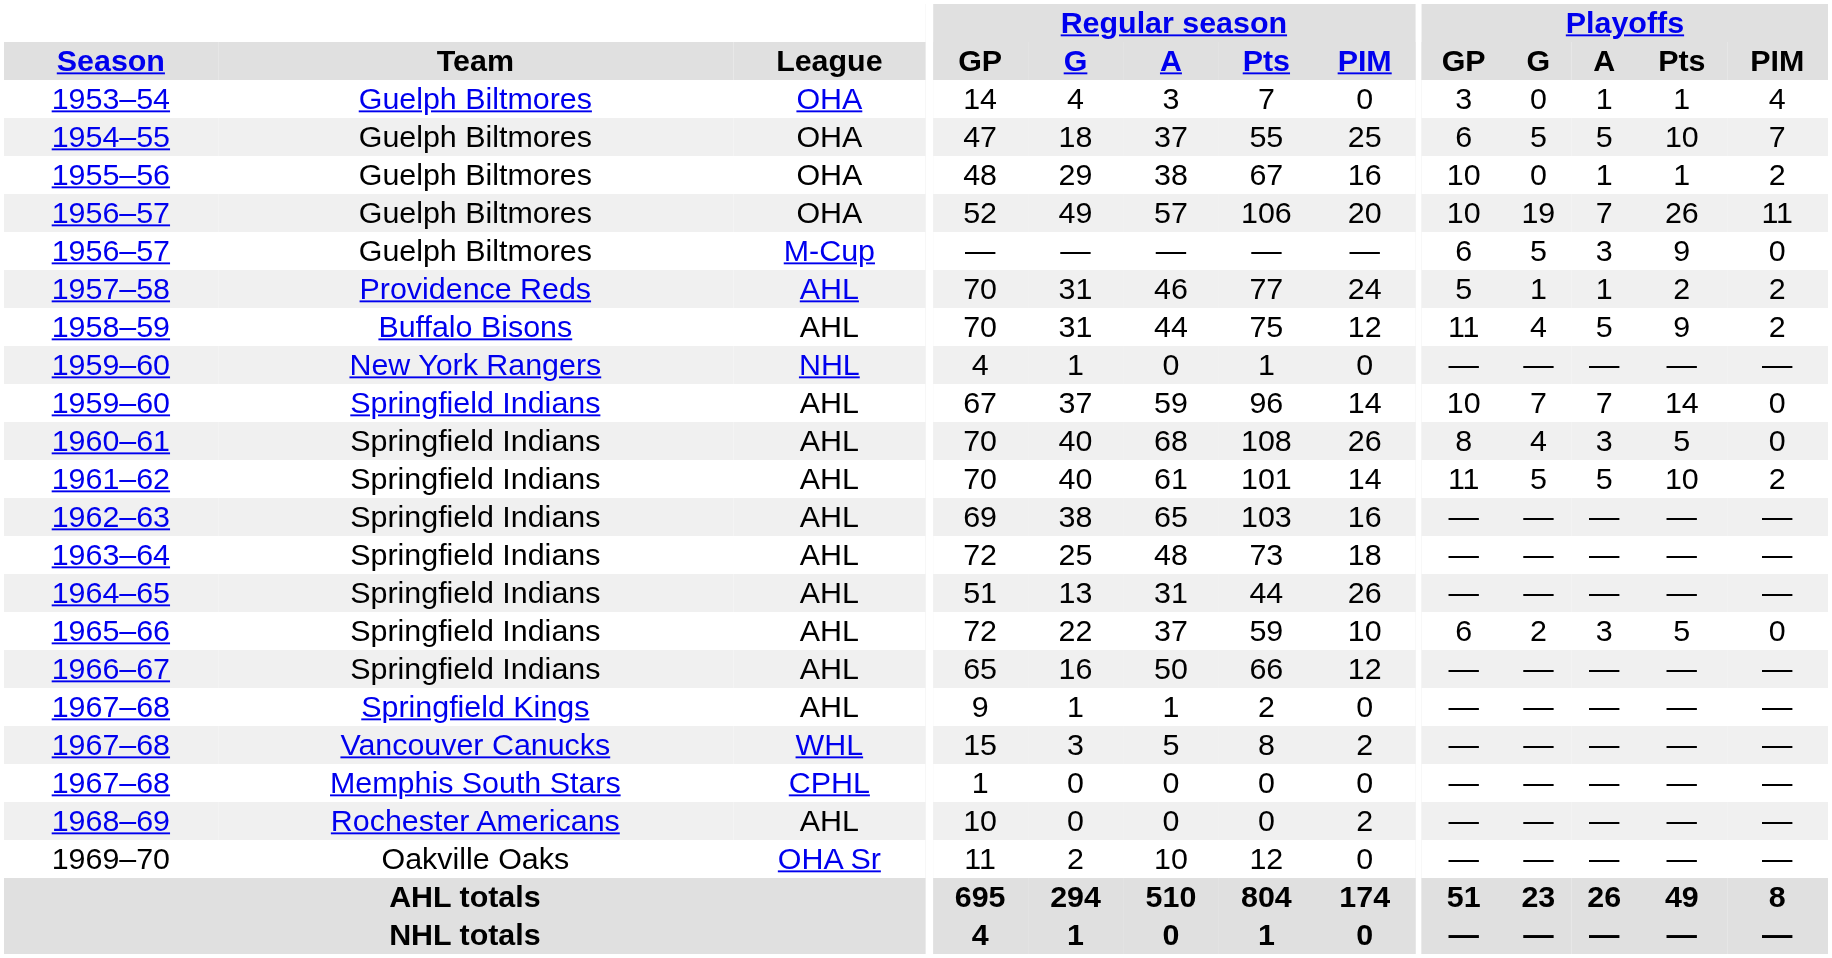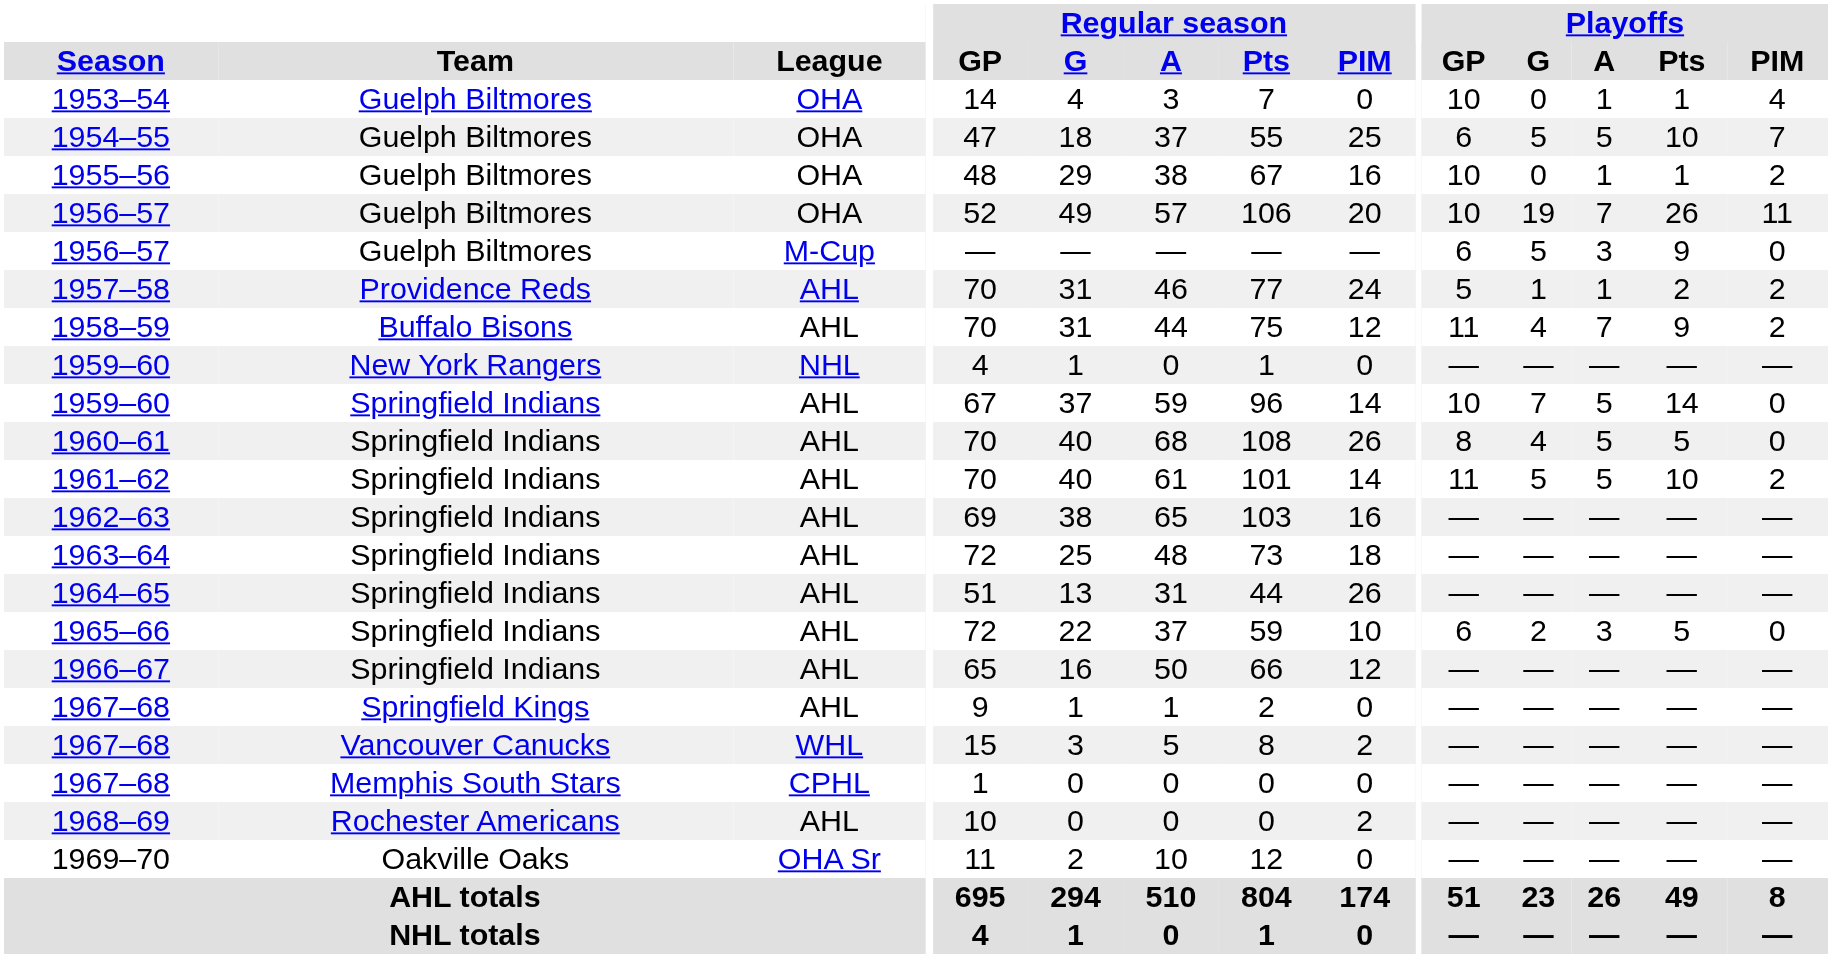1953–54 | Playoffs / GP: 3 -> 10
1958–59 | Playoffs / A: 5 -> 7
1959–60 / AHL | Playoffs / A: 7 -> 5
1960–61 | Playoffs / A: 3 -> 5
